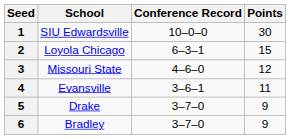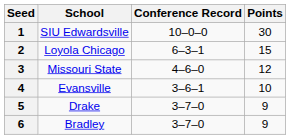4 | Points: 11 -> 10
